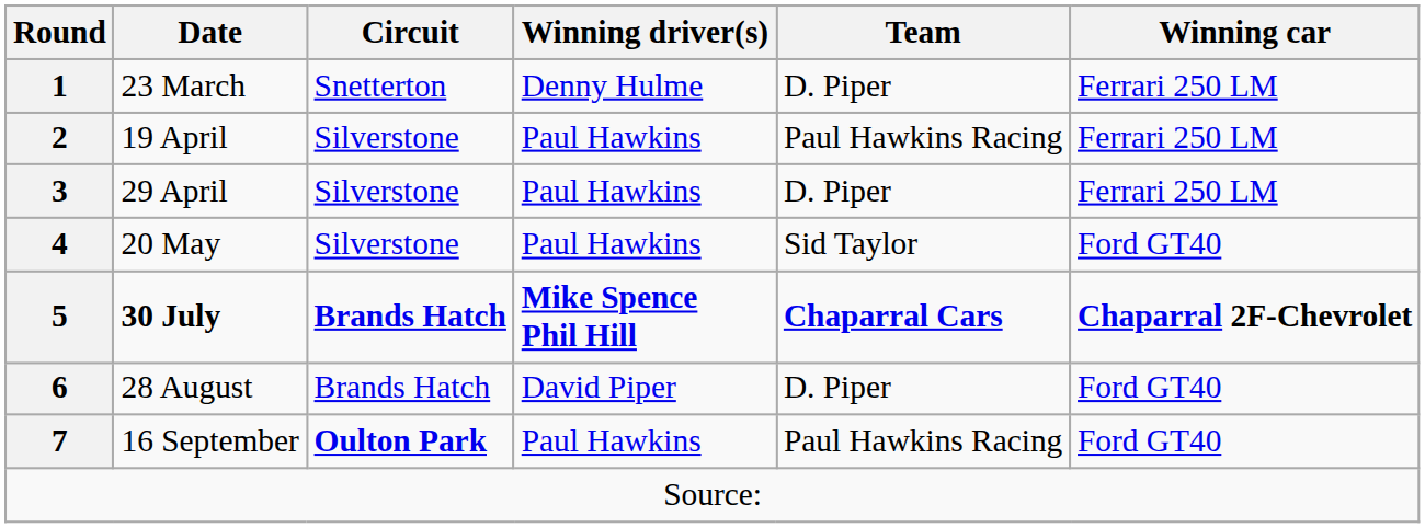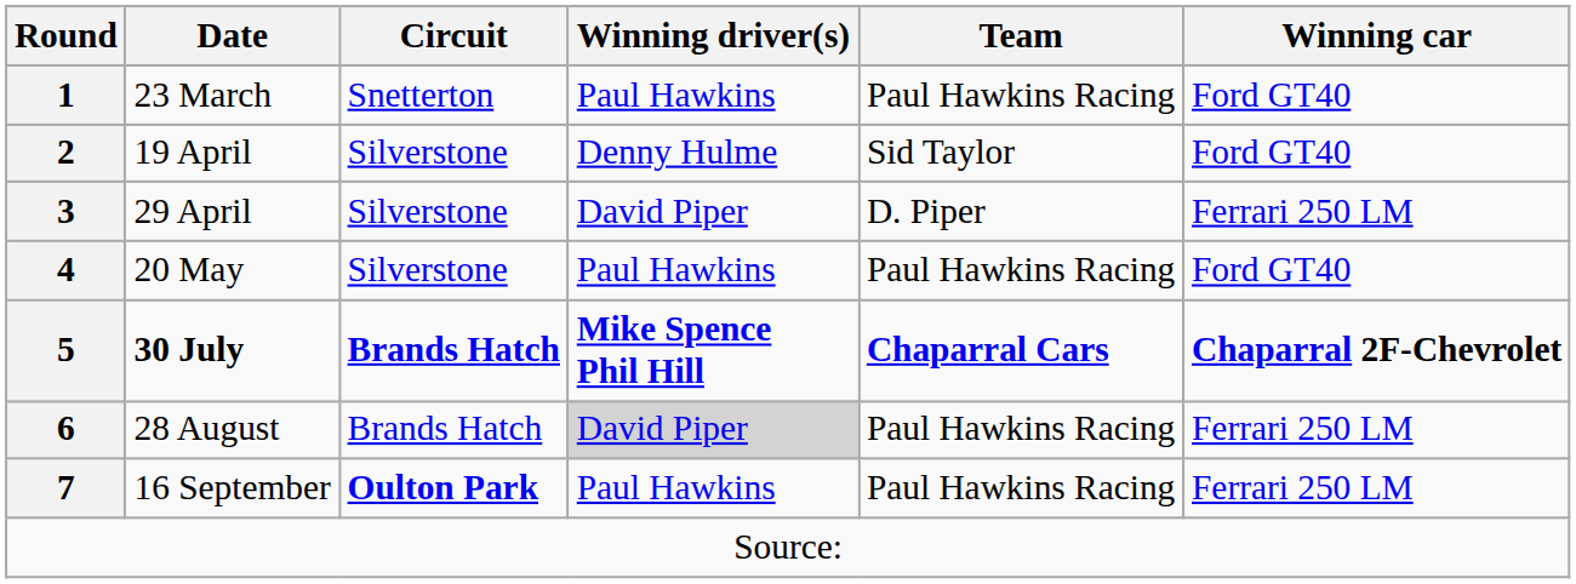23 March | Winning driver(s): Denny Hulme -> Paul Hawkins
23 March | Team: D. Piper -> Paul Hawkins Racing
23 March | Winning car: Ferrari 250 LM -> Ford GT40
19 April | Winning driver(s): Paul Hawkins -> Denny Hulme
19 April | Team: Paul Hawkins Racing -> Sid Taylor
19 April | Winning car: Ferrari 250 LM -> Ford GT40
29 April | Winning driver(s): Paul Hawkins -> David Piper
20 May | Team: Sid Taylor -> Paul Hawkins Racing
28 August | Winning driver(s): no background -> lightgrey background
28 August | Team: D. Piper -> Paul Hawkins Racing
28 August | Winning car: Ford GT40 -> Ferrari 250 LM
16 September | Winning car: Ford GT40 -> Ferrari 250 LM
